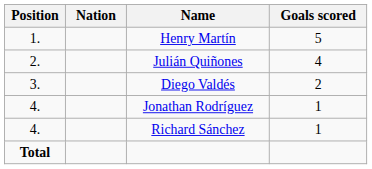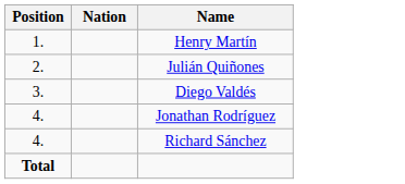- column: Goals scored | 5 | 4 | 2 | 1 | 1
